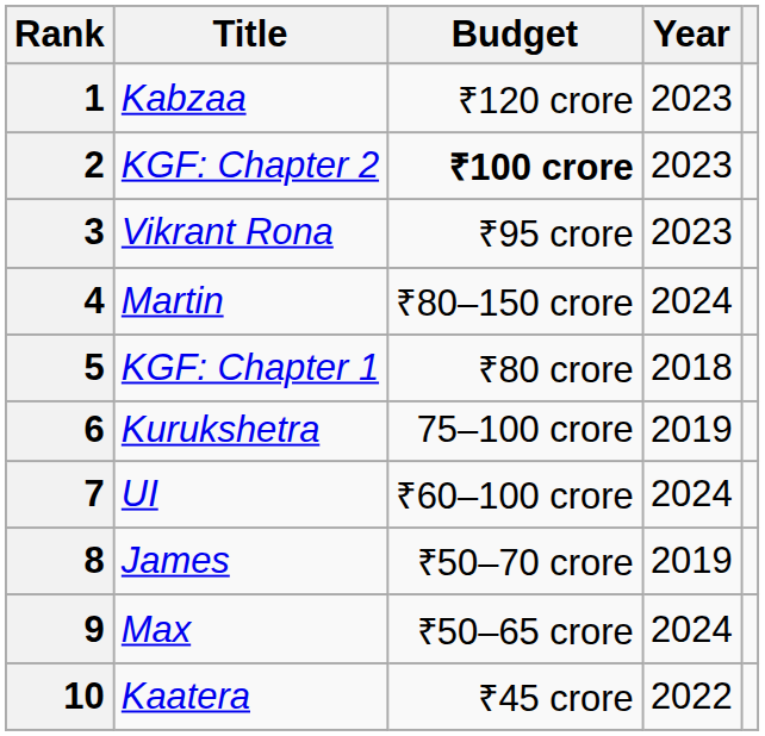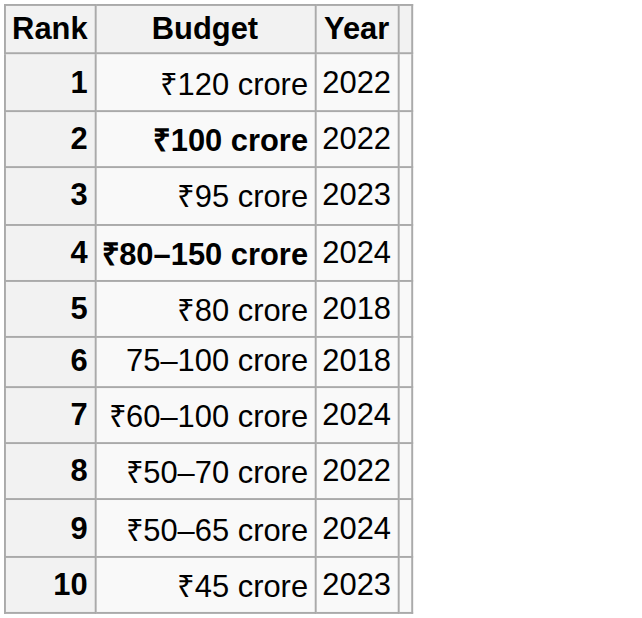- column: Title | Kabzaa | KGF: Chapter 2 | Vikrant Rona | Martin | KGF: Chapter 1 | Kurukshetra | UI | James | Max | Kaatera
1 | Year: 2023 -> 2022
2 | Year: 2023 -> 2022
4 | Budget: normal -> bold
6 | Year: 2019 -> 2018
8 | Year: 2019 -> 2022
10 | Year: 2022 -> 2023
